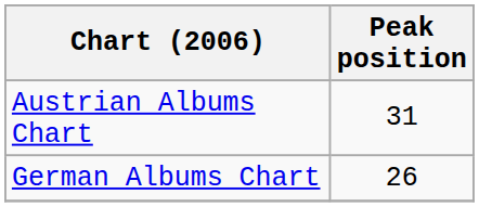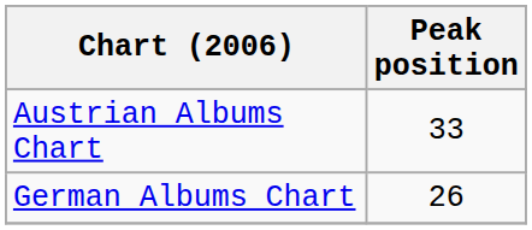Austrian Albums Chart | Peak position: 31 -> 33
